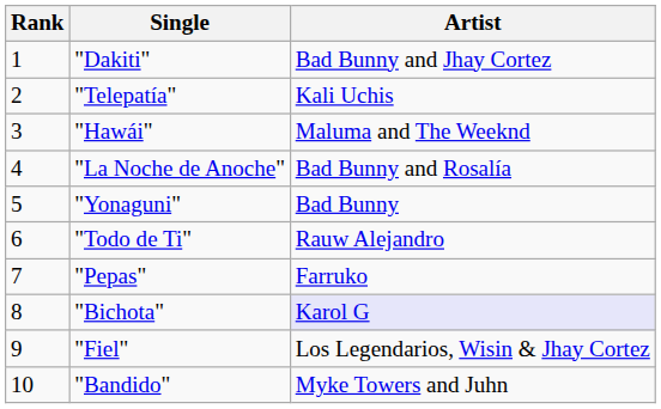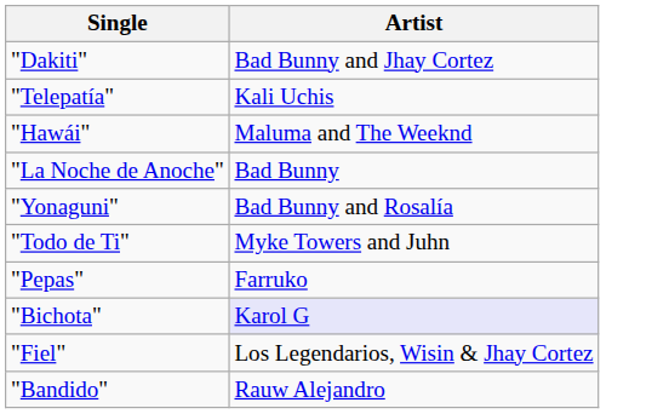- column: Rank | 1 | 2 | 3 | 4 | 5 | 6 | 7 | 8 | 9 | 10
"La Noche de Anoche" | Artist: Bad Bunny and Rosalía -> Bad Bunny
"Yonaguni" | Artist: Bad Bunny -> Bad Bunny and Rosalía
"Todo de Ti" | Artist: Rauw Alejandro -> Myke Towers and Juhn
"Bandido" | Artist: Myke Towers and Juhn -> Rauw Alejandro
